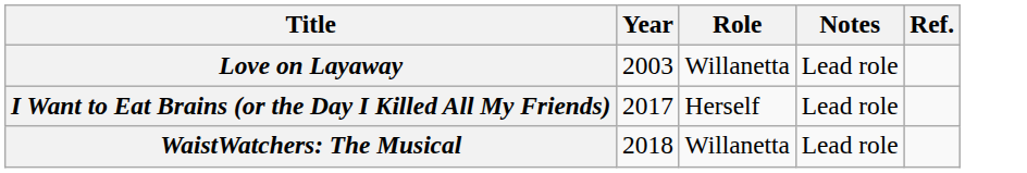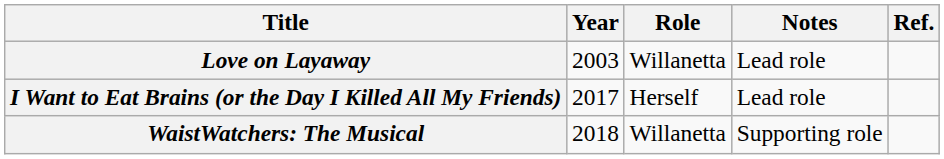WaistWatchers: The Musical | Notes: Lead role -> Supporting role
